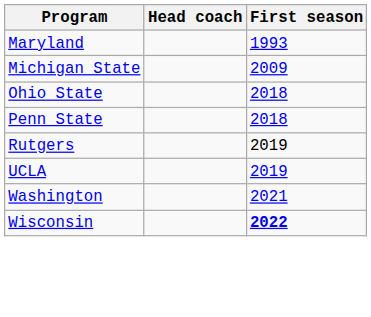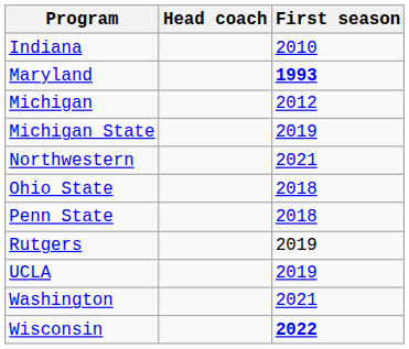+ row: Indiana | 2010
Maryland | First season: normal -> bold
+ row: Michigan | 2012
Michigan State | First season: 2009 -> 2019
+ row: Northwestern | 2021
